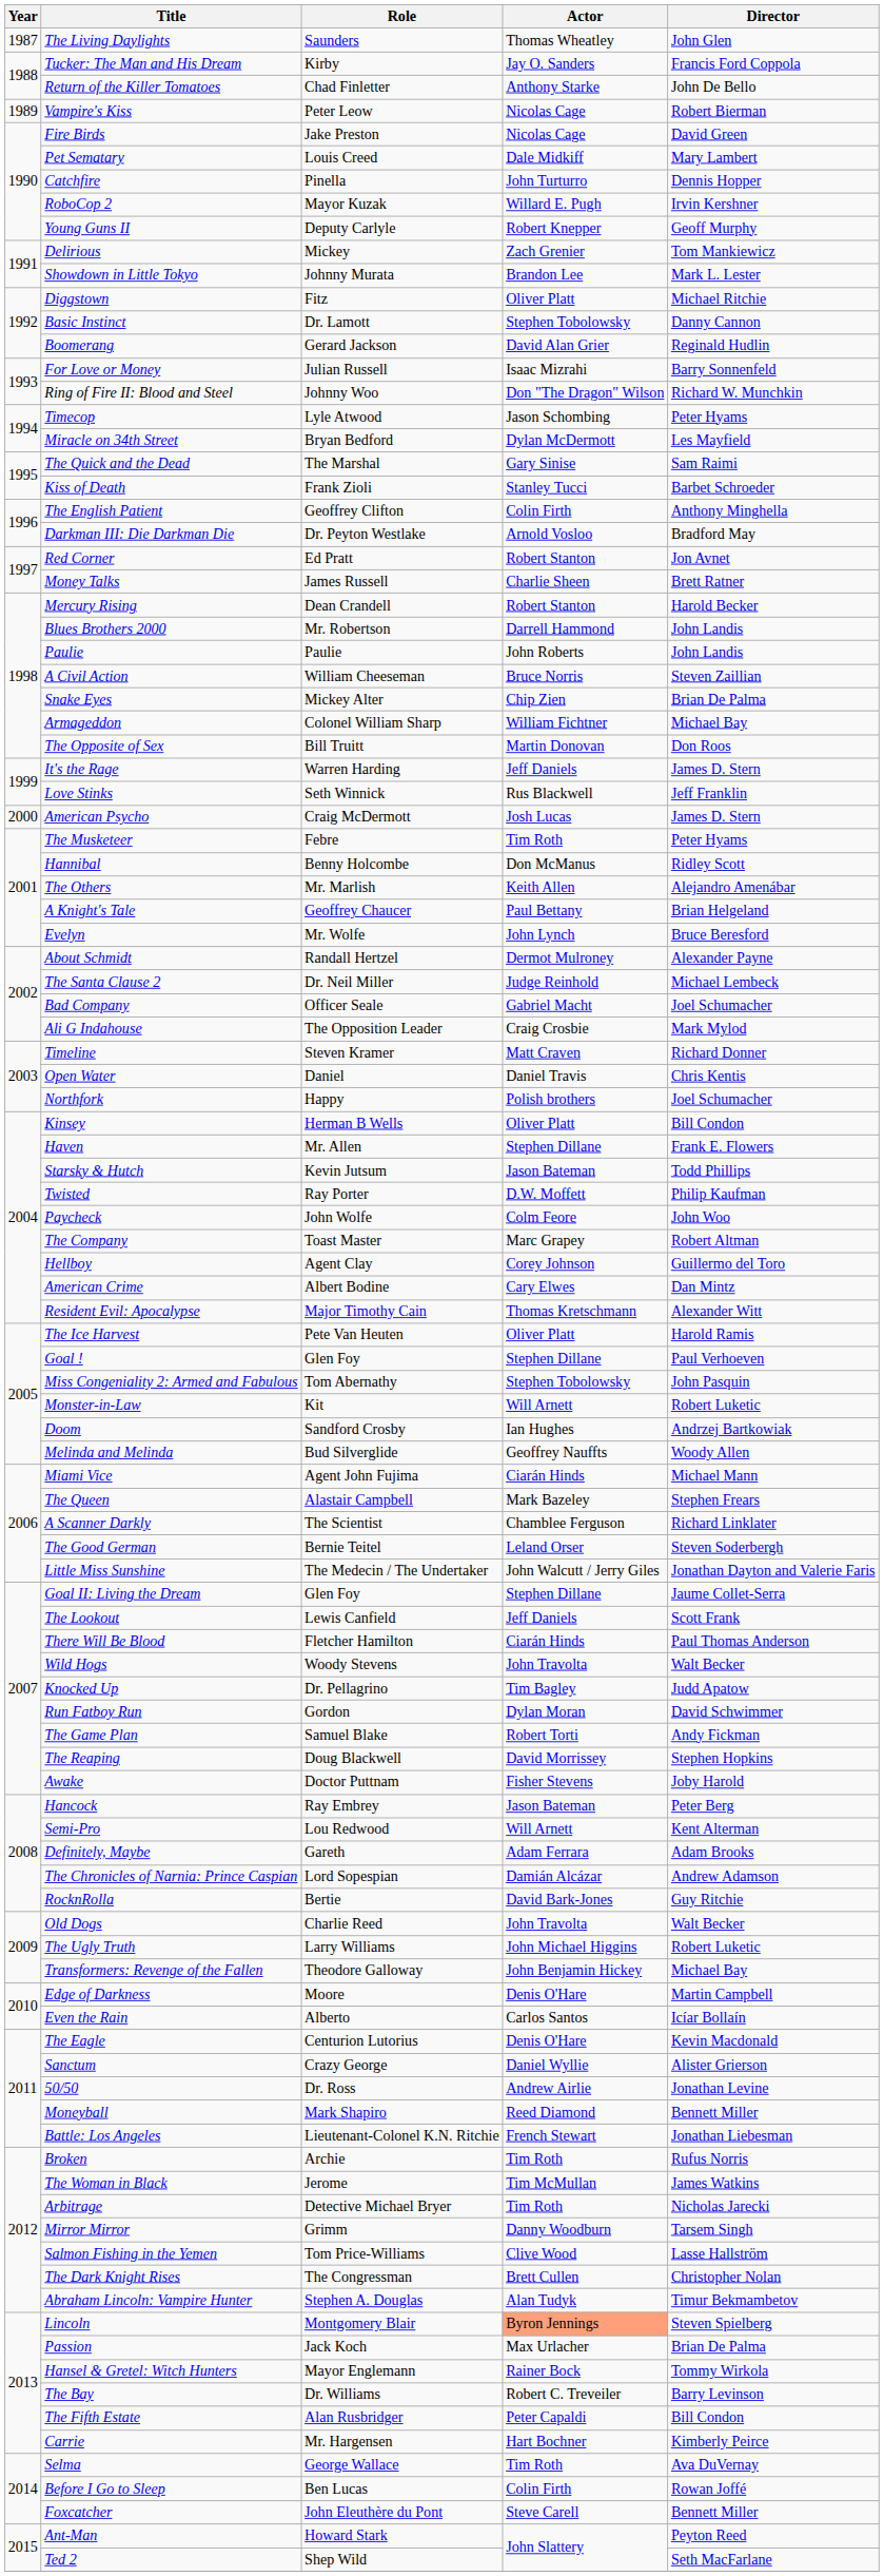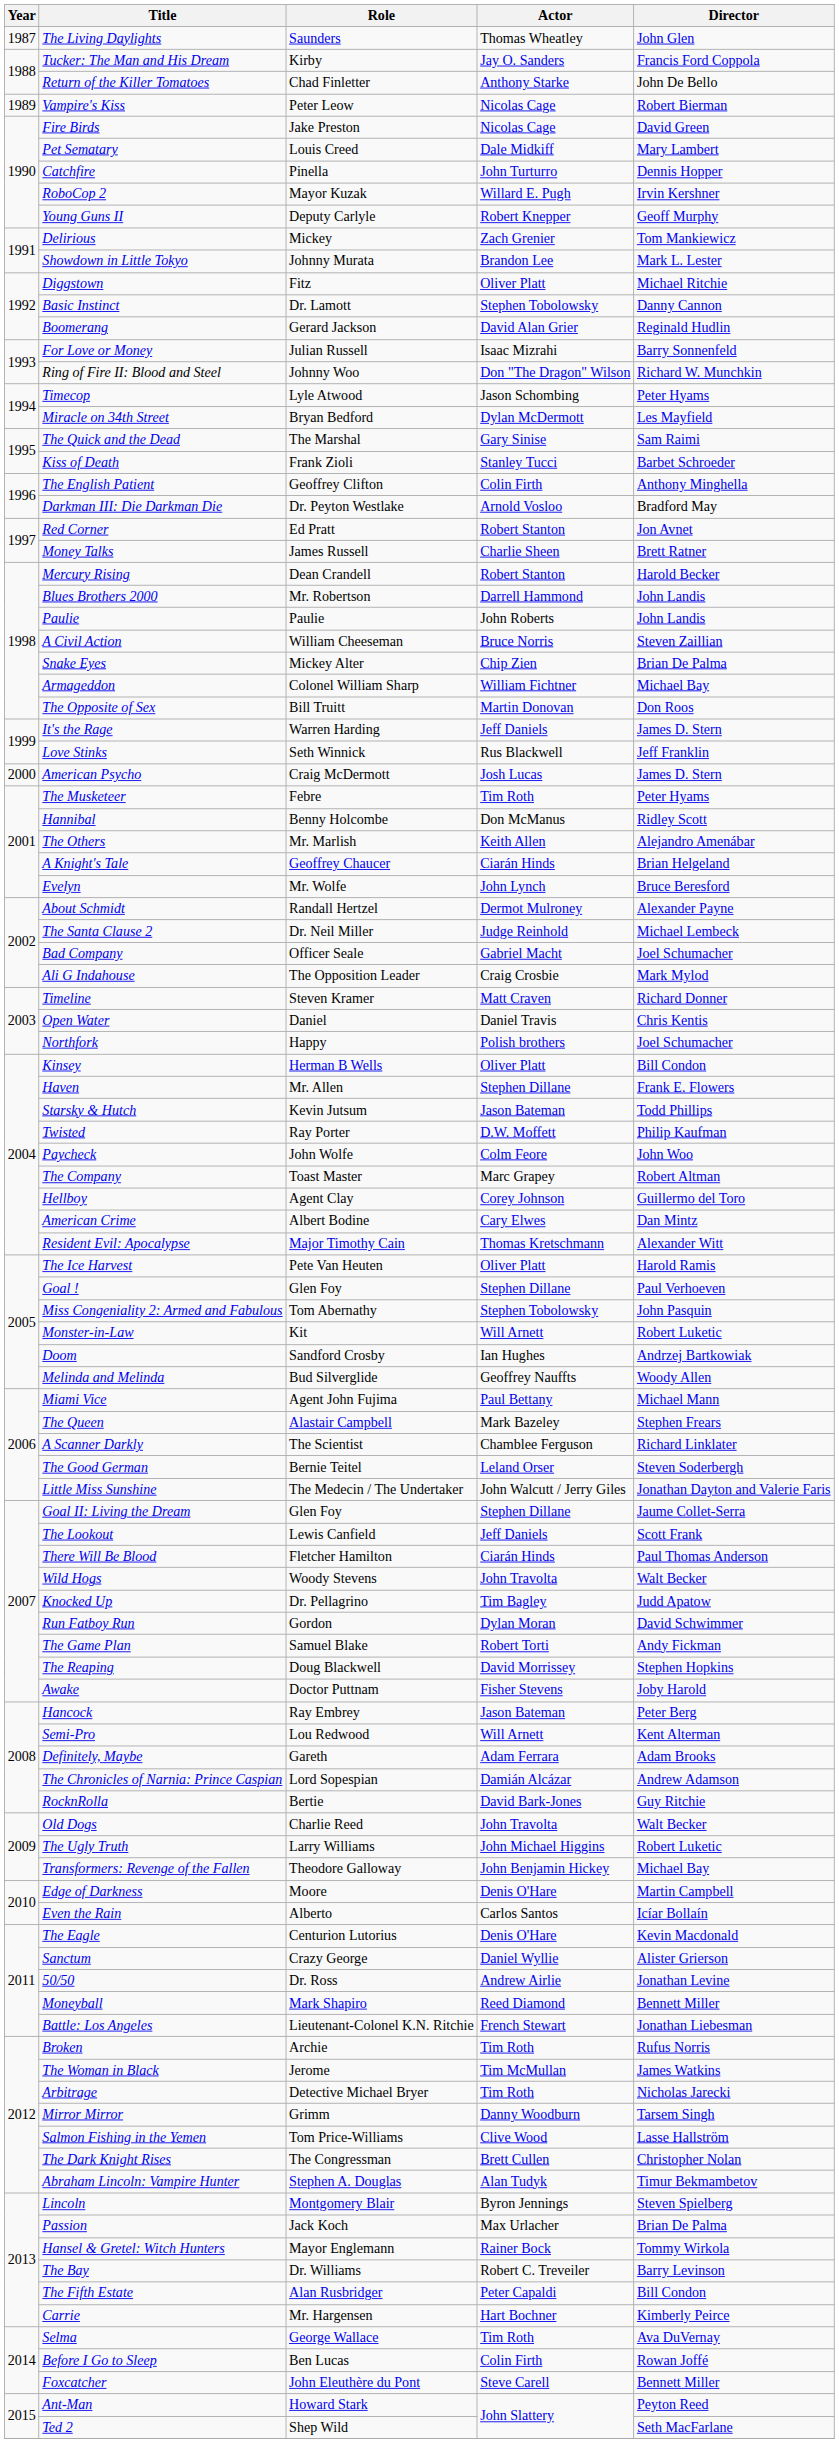A Knight's Tale | Actor: Paul Bettany -> Ciarán Hinds
Miami Vice | Actor: Ciarán Hinds -> Paul Bettany
Lincoln | Actor: lightsalmon background -> no background
